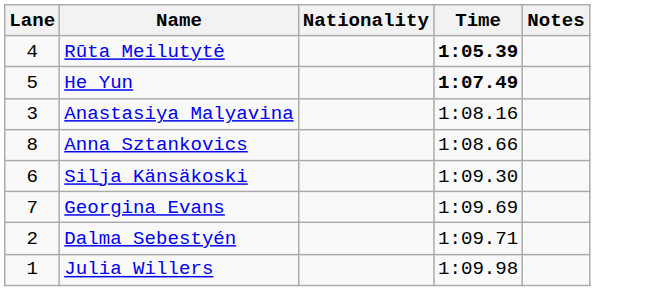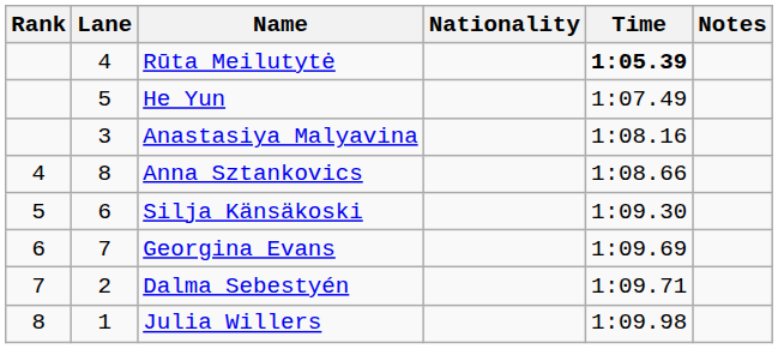+ column: Rank | 4 | 5 | 6 | 7 | 8
He Yun | Time: bold -> normal
